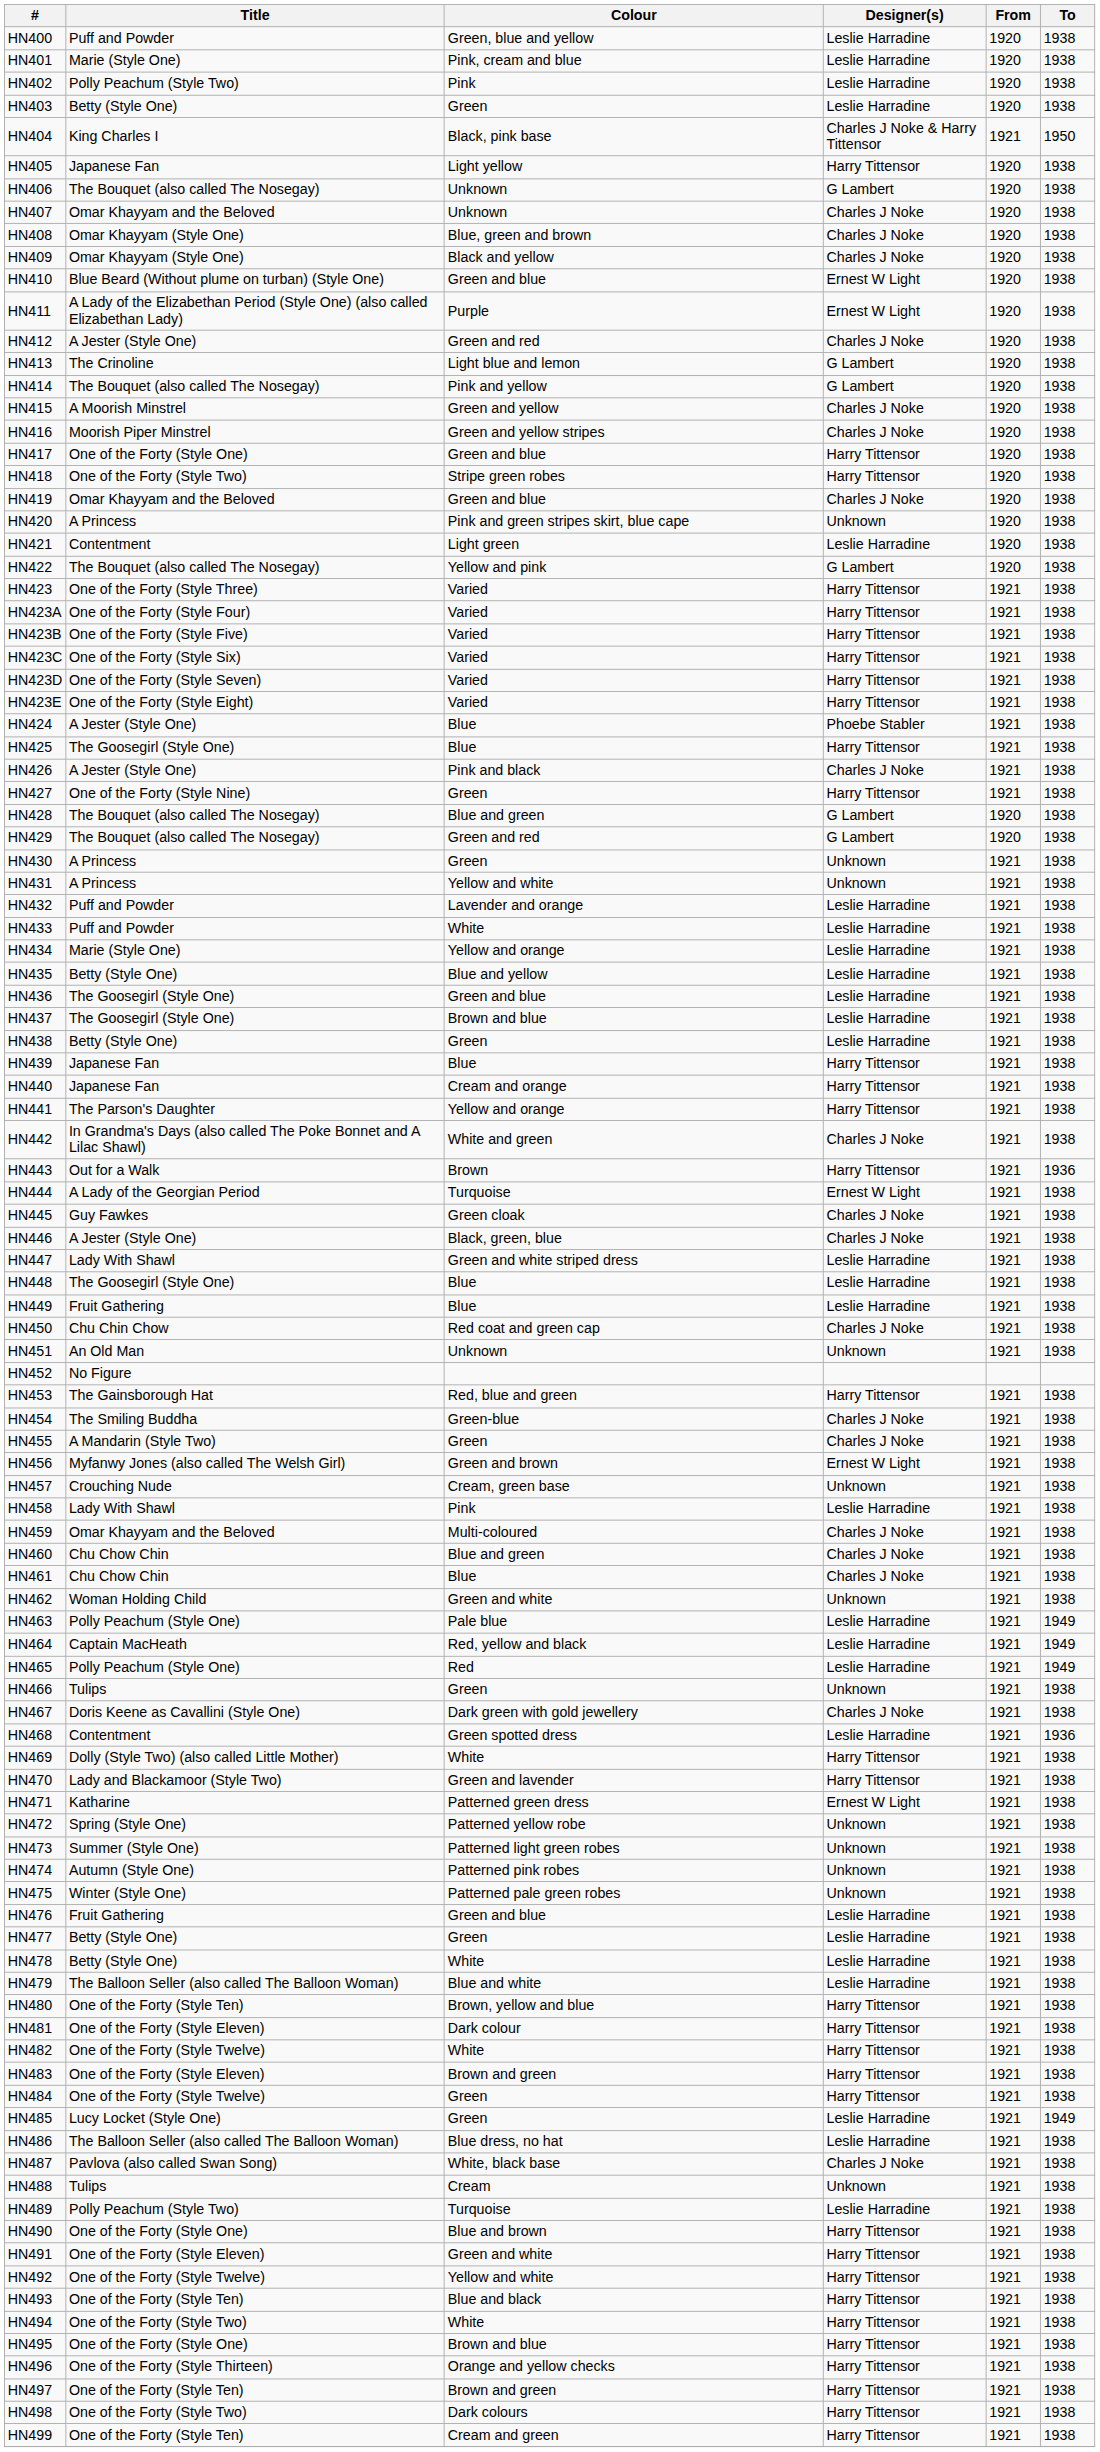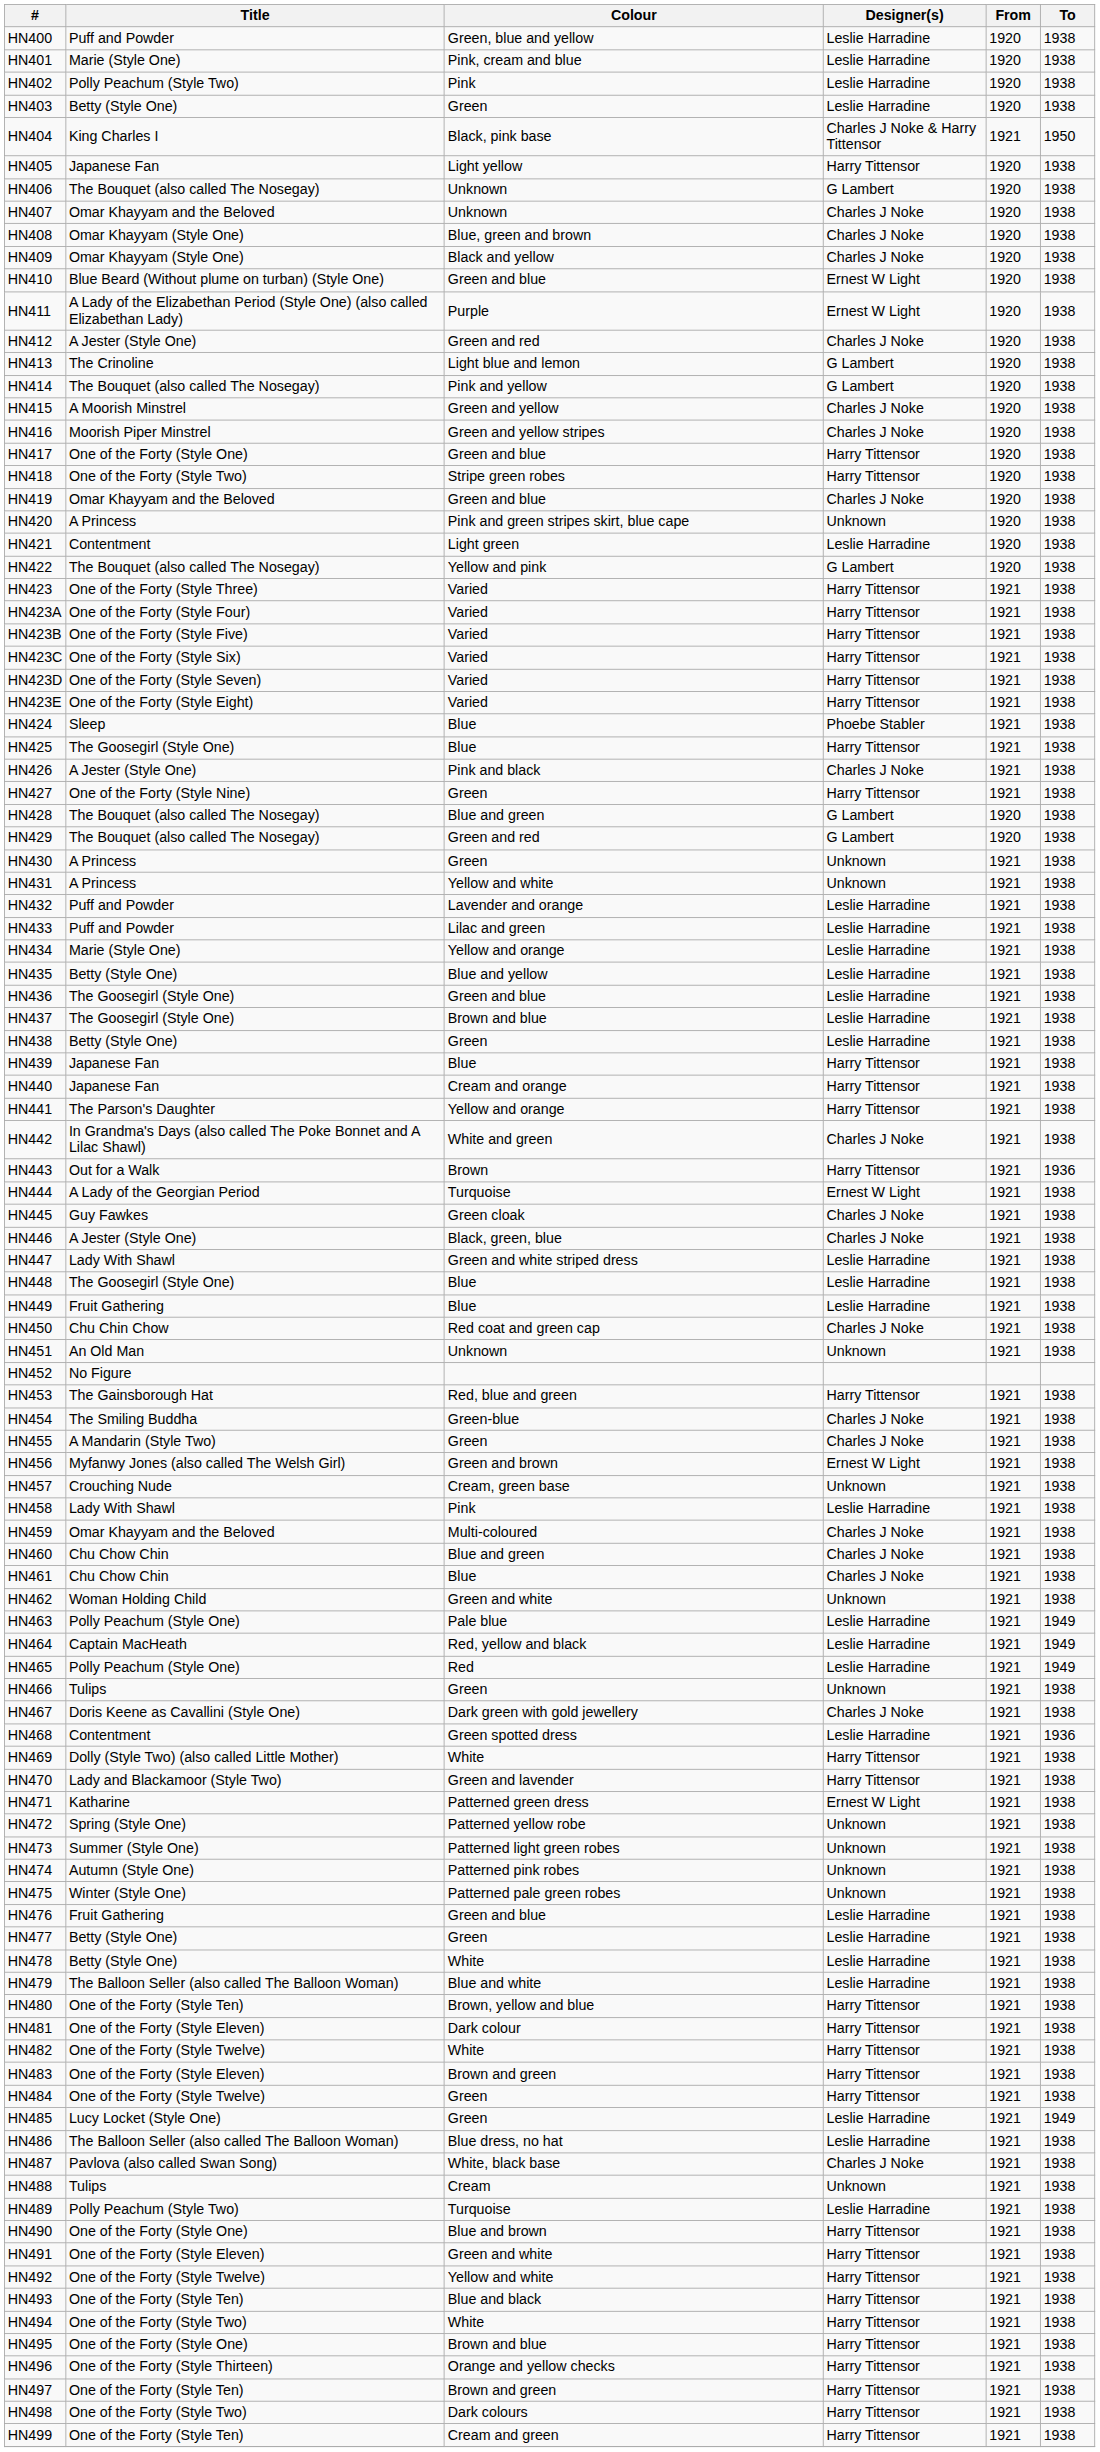HN424 | Title: A Jester (Style One) -> Sleep
HN433 | Colour: White -> Lilac and green
